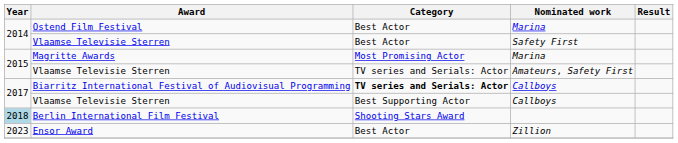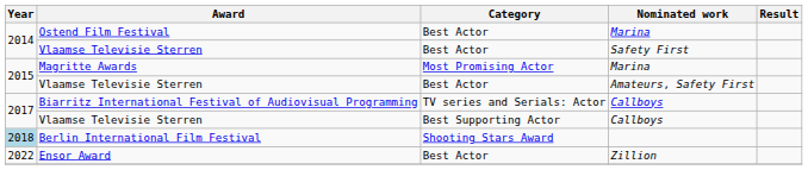Vlaamse Televisie Sterren / Amateurs, Safety First | Category: TV series and Serials: Actor -> Best Actor
Biarritz International Festival of Audiovisual Programming | Category: bold -> normal
Ensor Award | Year: 2023 -> 2022
